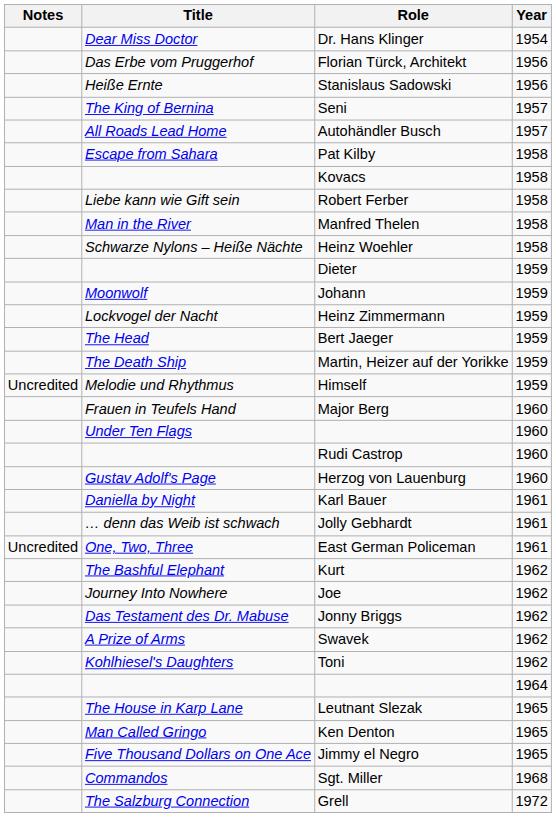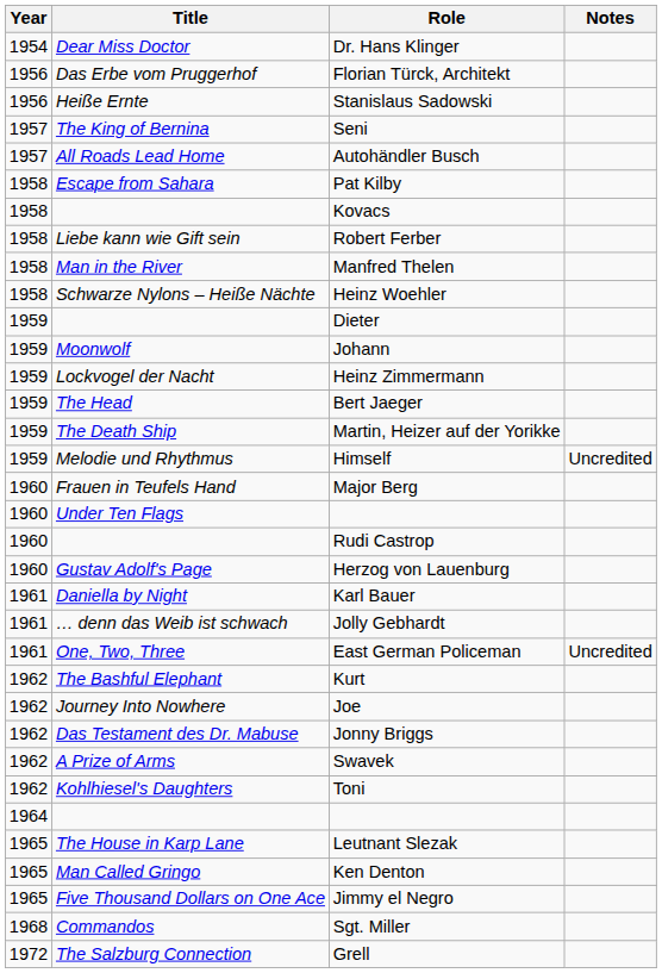columns swapped: Year <-> Notes
